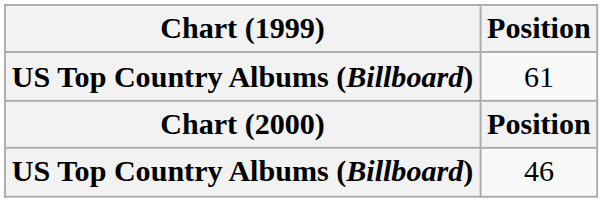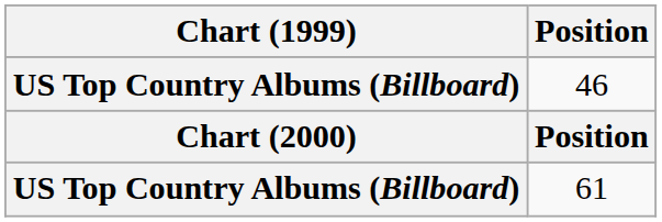rows swapped: 61 <-> 46
